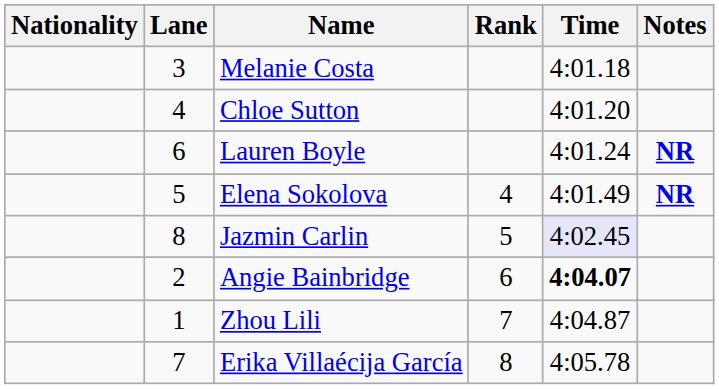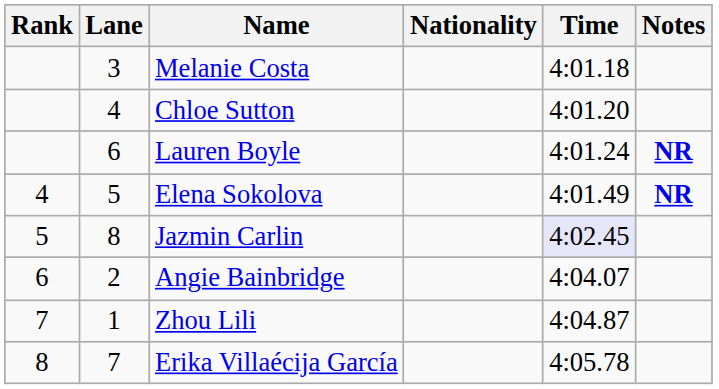columns swapped: Rank <-> Nationality
Angie Bainbridge | Time: bold -> normal
